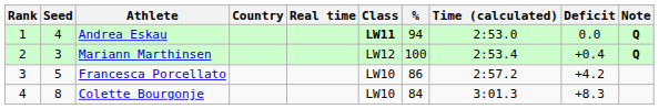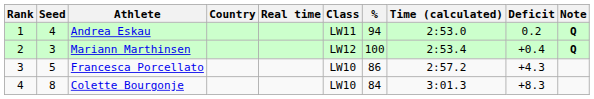Andrea Eskau | Class: bold -> normal
Andrea Eskau | Deficit: 0.0 -> 0.2
Francesca Porcellato | Deficit: +4.2 -> +4.3
